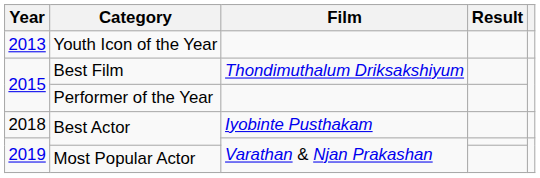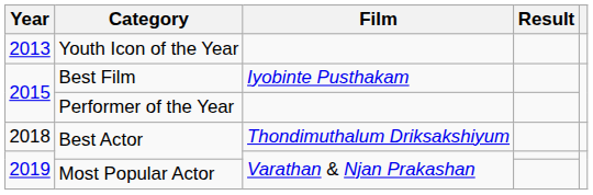Best Film | Film: Thondimuthalum Driksakshiyum -> Iyobinte Pusthakam
2018 / Best Actor | Film: Iyobinte Pusthakam -> Thondimuthalum Driksakshiyum
